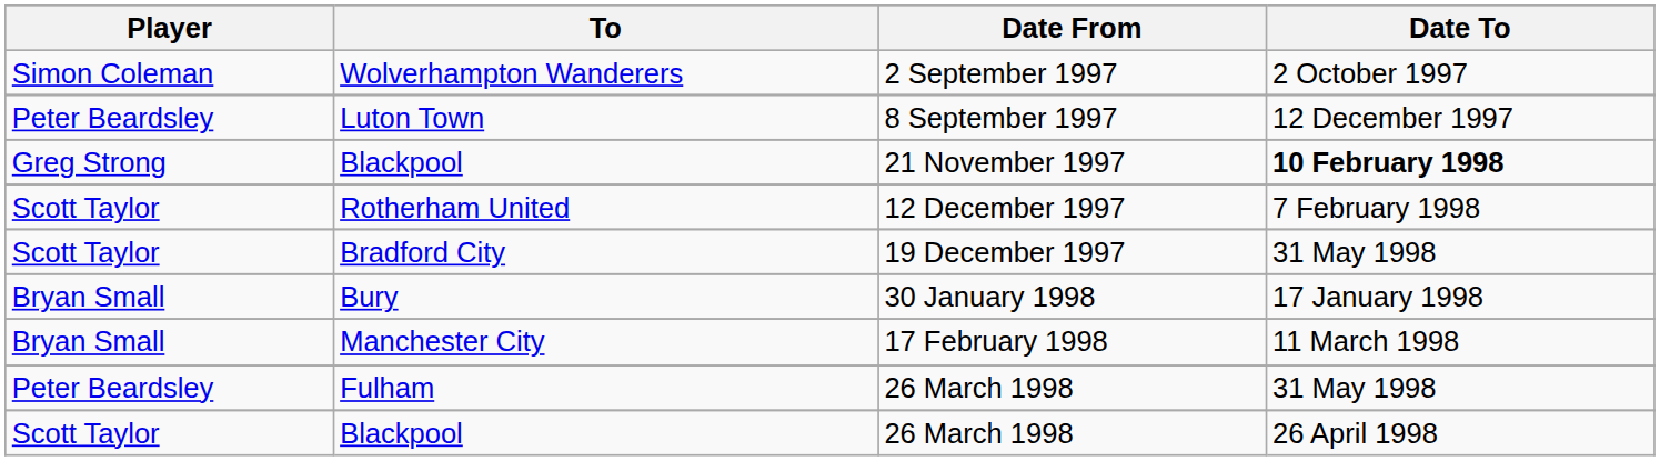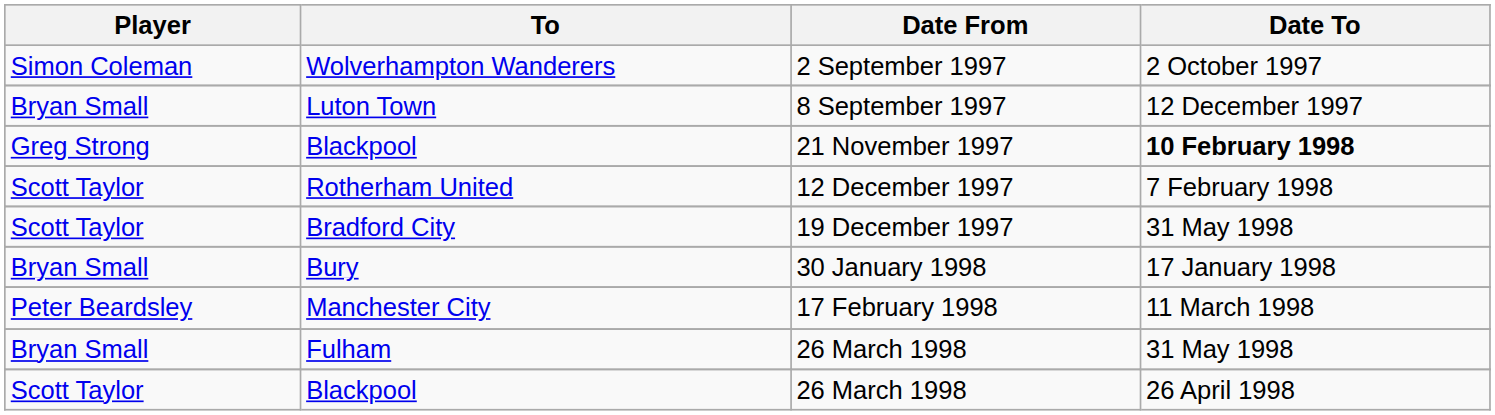Luton Town | Player: Peter Beardsley -> Bryan Small
Manchester City | Player: Bryan Small -> Peter Beardsley
Fulham | Player: Peter Beardsley -> Bryan Small
